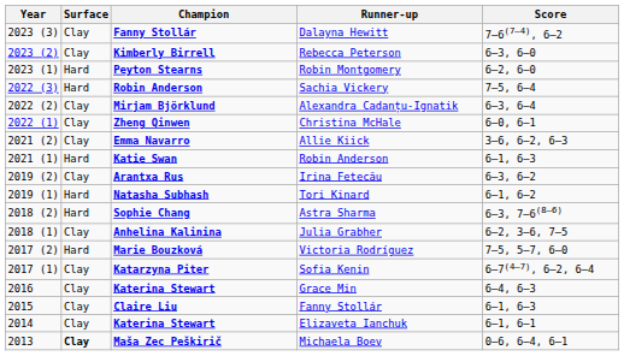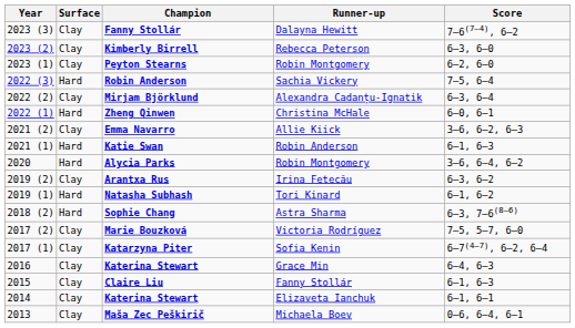Peyton Stearns | Surface: Hard -> Clay
Zheng Qinwen | Surface: Clay -> Hard
+ row: 2020 | Hard | Alycia Parks | Robin Montgomery | 3–6, 6–4, 6–2
- row: 2018 (1) | Clay | Anhelina Kalinina | Julia Grabher | 6–2, 3–6, 7–5
Marie Bouzková | Surface: Hard -> Clay
Maša Zec Peškirič | Surface: bold -> normal
